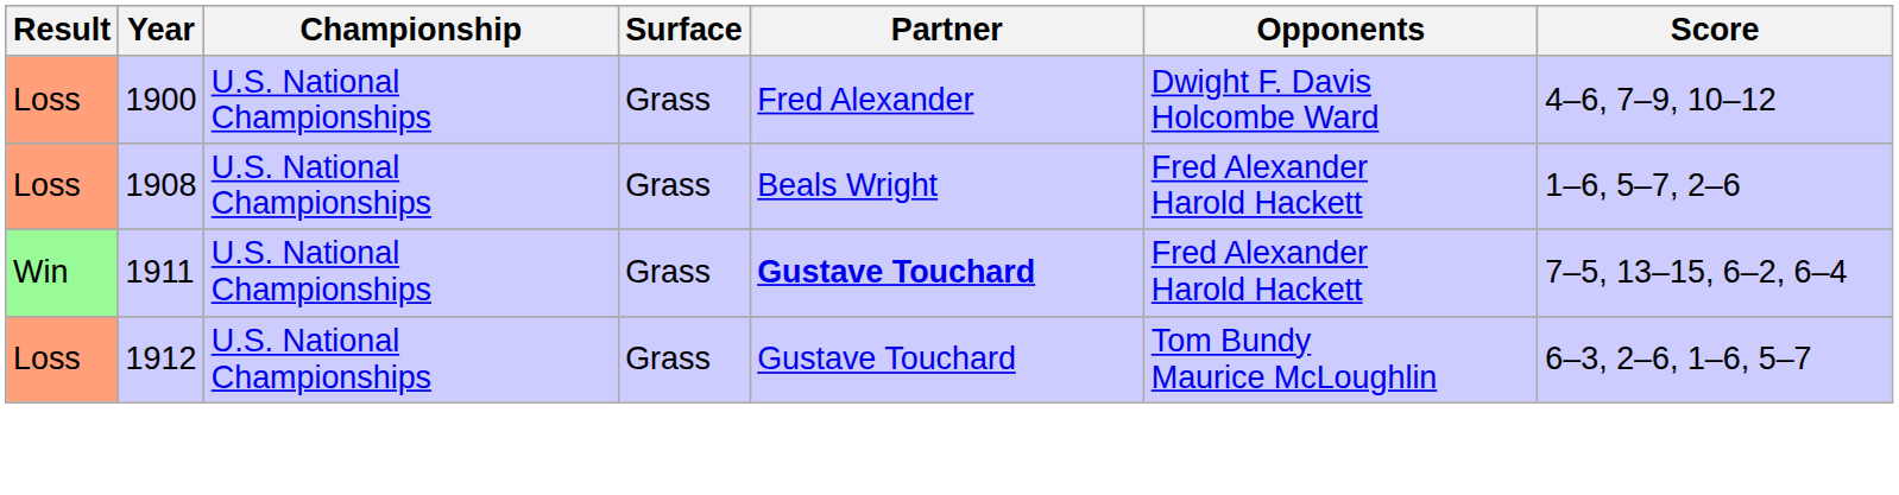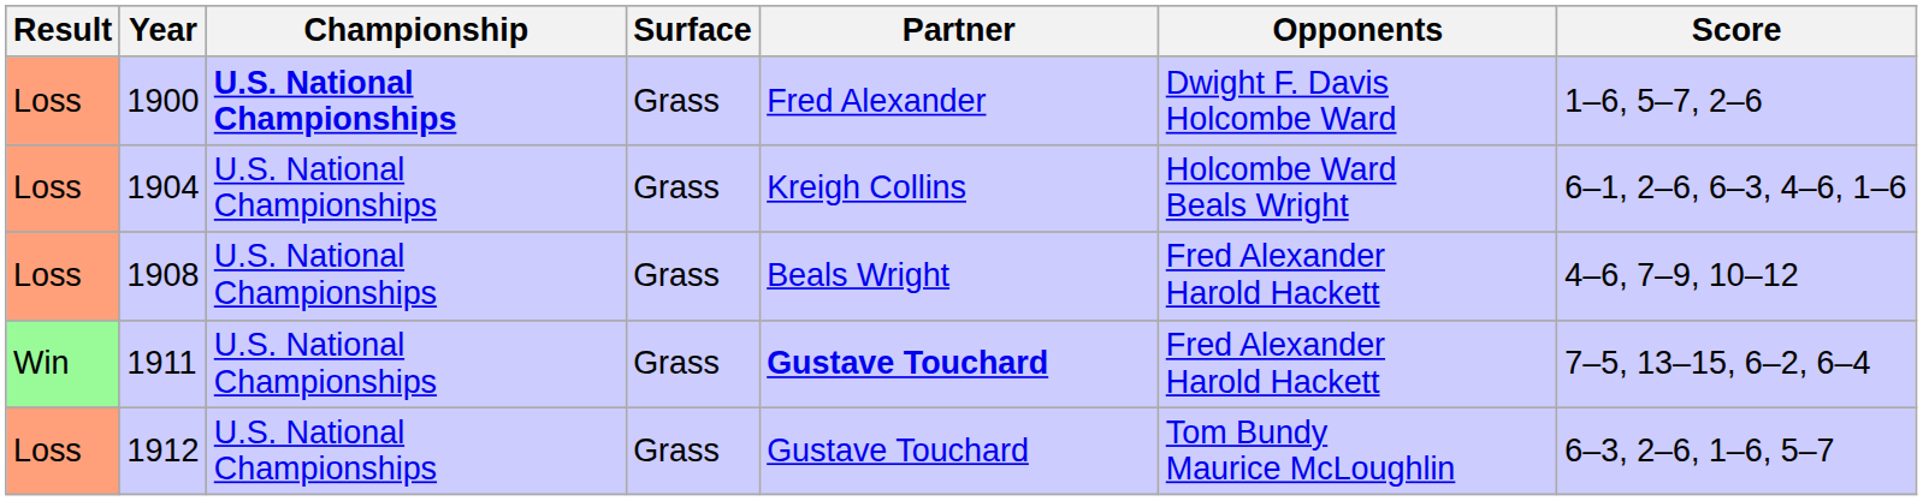1900 | Championship: normal -> bold
1900 | Score: 4–6, 7–9, 10–12 -> 1–6, 5–7, 2–6
+ row: Loss | 1904 | U.S. National Championships | Grass | Kreigh Collins | Holcombe Ward Beals Wright | 6–1, 2–6, 6–3, 4–6, 1–6
1908 | Score: 1–6, 5–7, 2–6 -> 4–6, 7–9, 10–12
